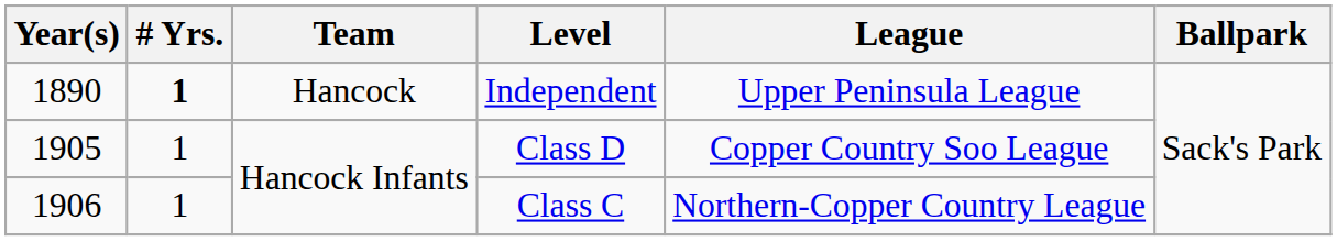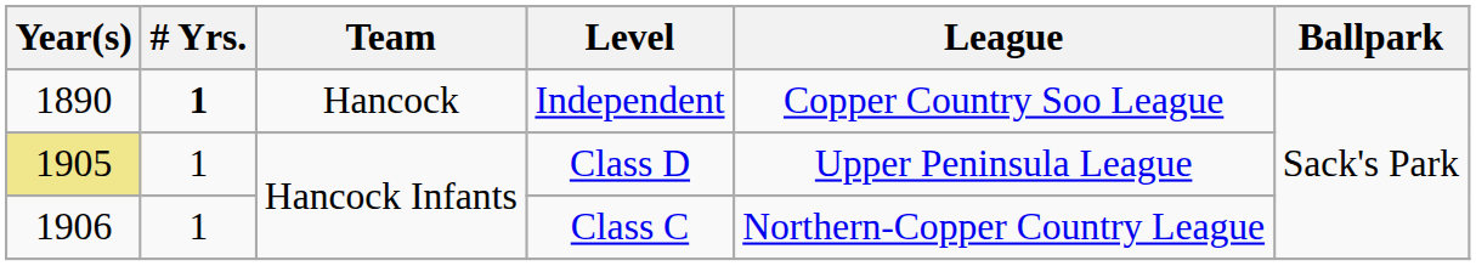Independent | League: Upper Peninsula League -> Copper Country Soo League
Class D | Year(s): no background -> khaki background
Class D | League: Copper Country Soo League -> Upper Peninsula League
